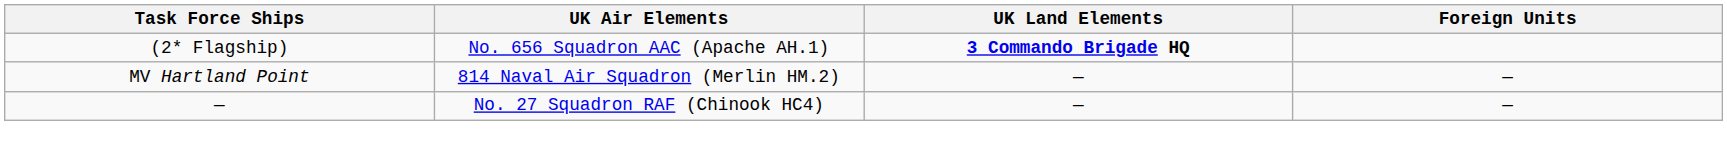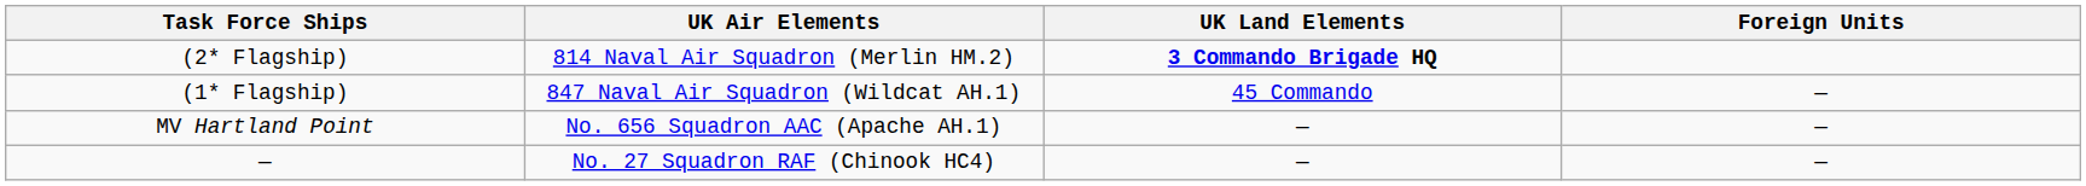(2* Flagship) | UK Air Elements: No. 656 Squadron AAC (Apache AH.1) -> 814 Naval Air Squadron (Merlin HM.2)
+ row: (1* Flagship) | 847 Naval Air Squadron (Wildcat AH.1) | 45 Commando | —
MV Hartland Point | UK Air Elements: 814 Naval Air Squadron (Merlin HM.2) -> No. 656 Squadron AAC (Apache AH.1)
